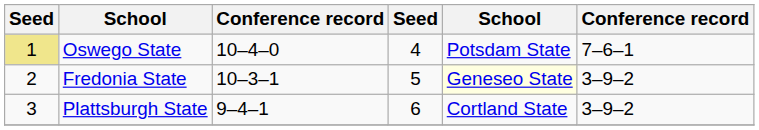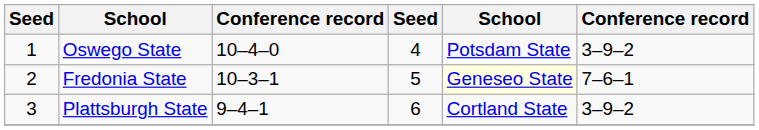Oswego State | column 1: khaki background -> no background
Oswego State | column 6: 7–6–1 -> 3–9–2
Fredonia State | column 6: 3–9–2 -> 7–6–1
